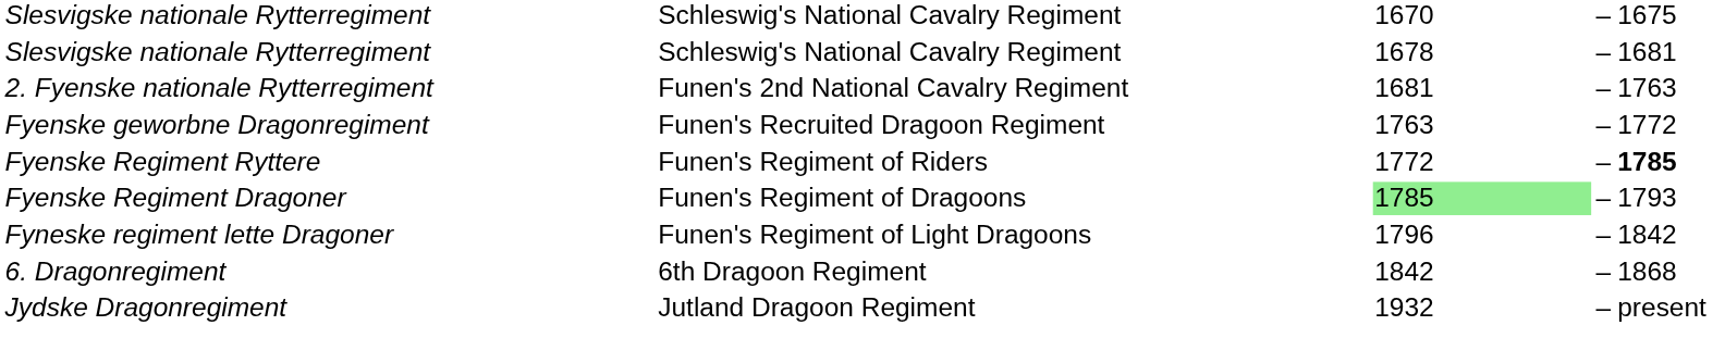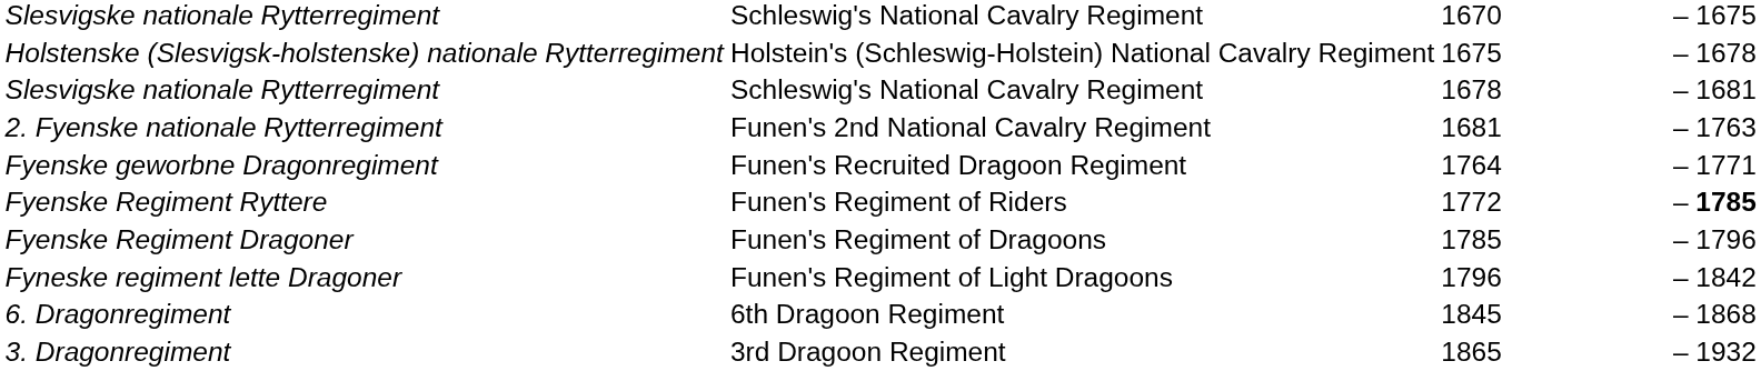+ row: Holstenske (Slesvigsk-holstenske) nationale Rytterregiment | Holstein's (Schleswig-Holstein) National Cavalry Regiment | 1675 | – | 1678
Fyenske geworbne Dragonregiment | column 3: 1763 -> 1764
Fyenske geworbne Dragonregiment | column 5: 1772 -> 1771
Fyenske Regiment Dragoner | column 3: lightgreen background -> no background
Fyenske Regiment Dragoner | column 5: 1793 -> 1796
6. Dragonregiment | column 3: 1842 -> 1845
+ row: 3. Dragonregiment | 3rd Dragoon Regiment | 1865 | – | 1932
- row: Jydske Dragonregiment | Jutland Dragoon Regiment | 1932 | – | present
